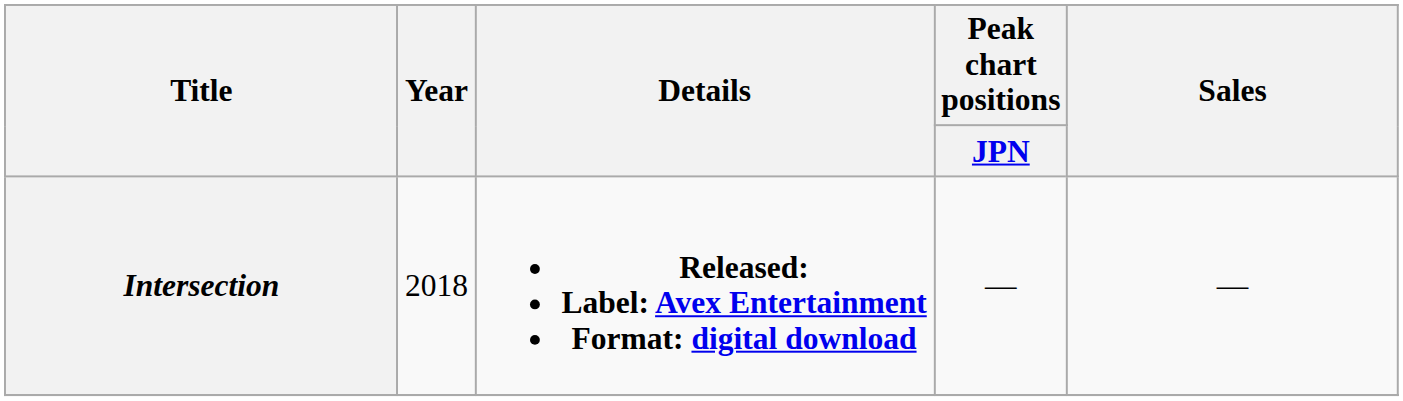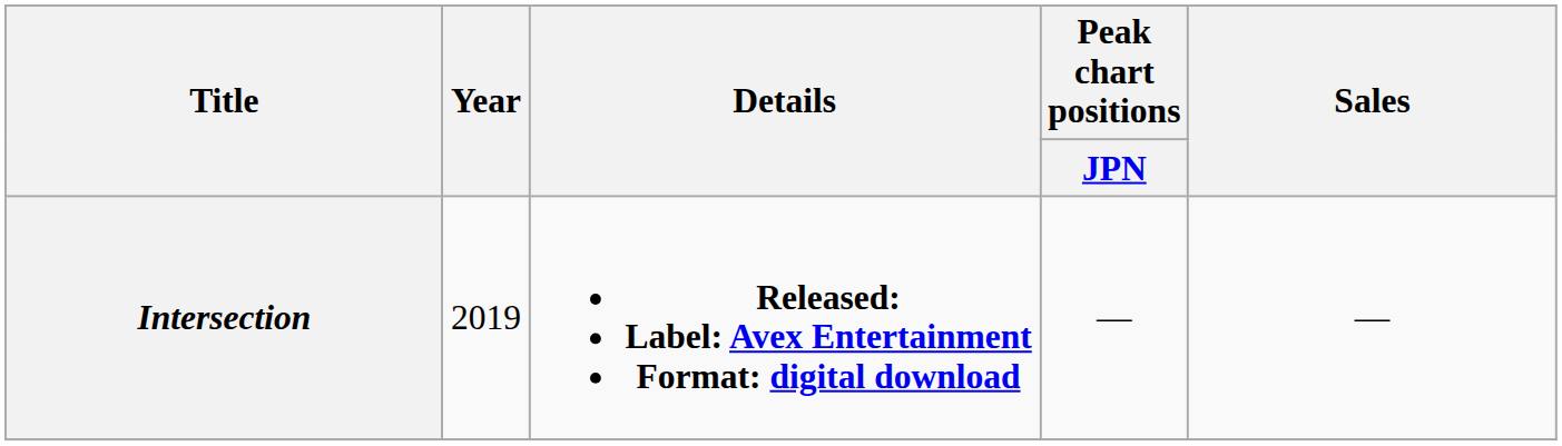Intersection | Year: 2018 -> 2019
